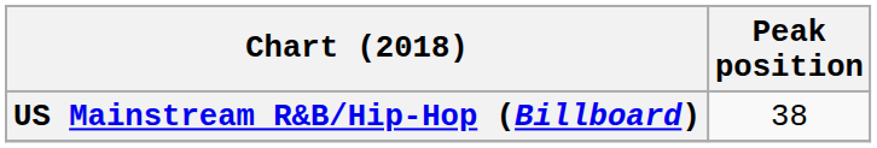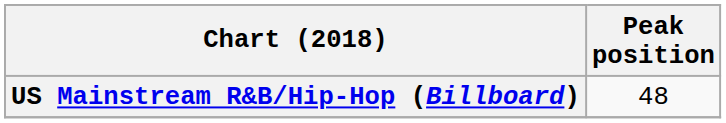US Mainstream R&B/Hip-Hop (Billboard) | Peak position: 38 -> 48
